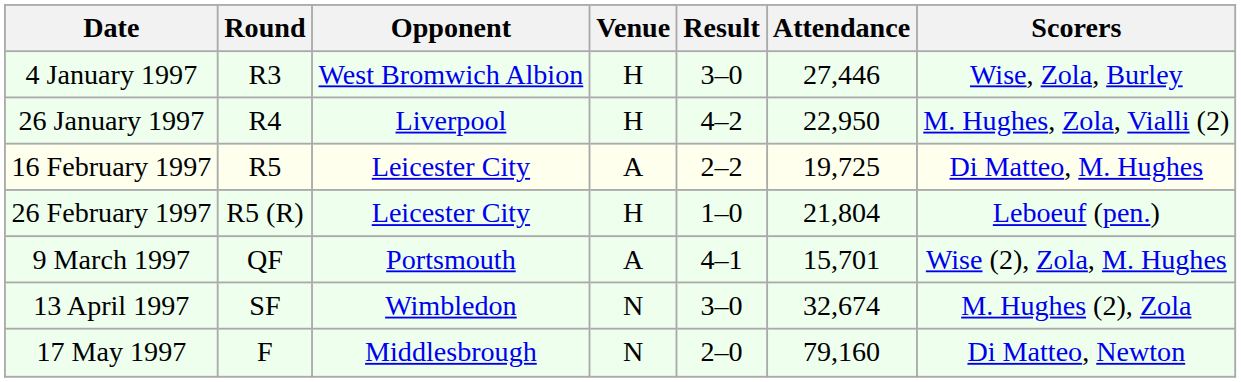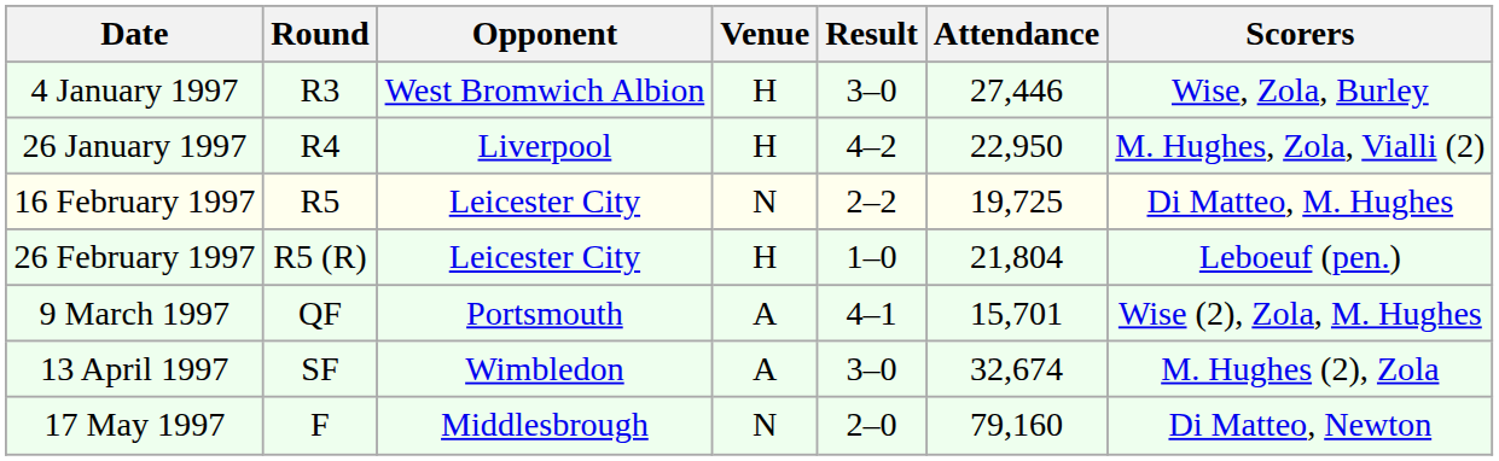16 February 1997 | Venue: A -> N
13 April 1997 | Venue: N -> A
